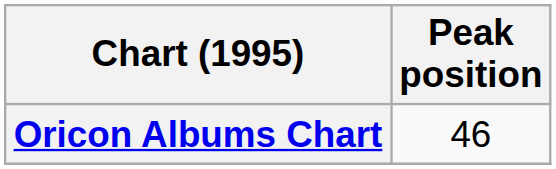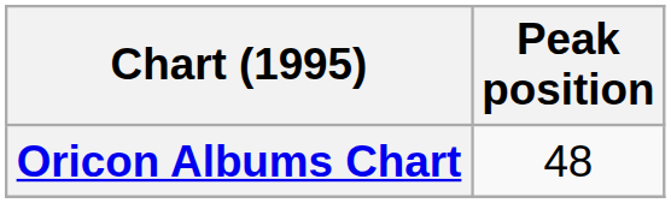Oricon Albums Chart | Peak position: 46 -> 48
